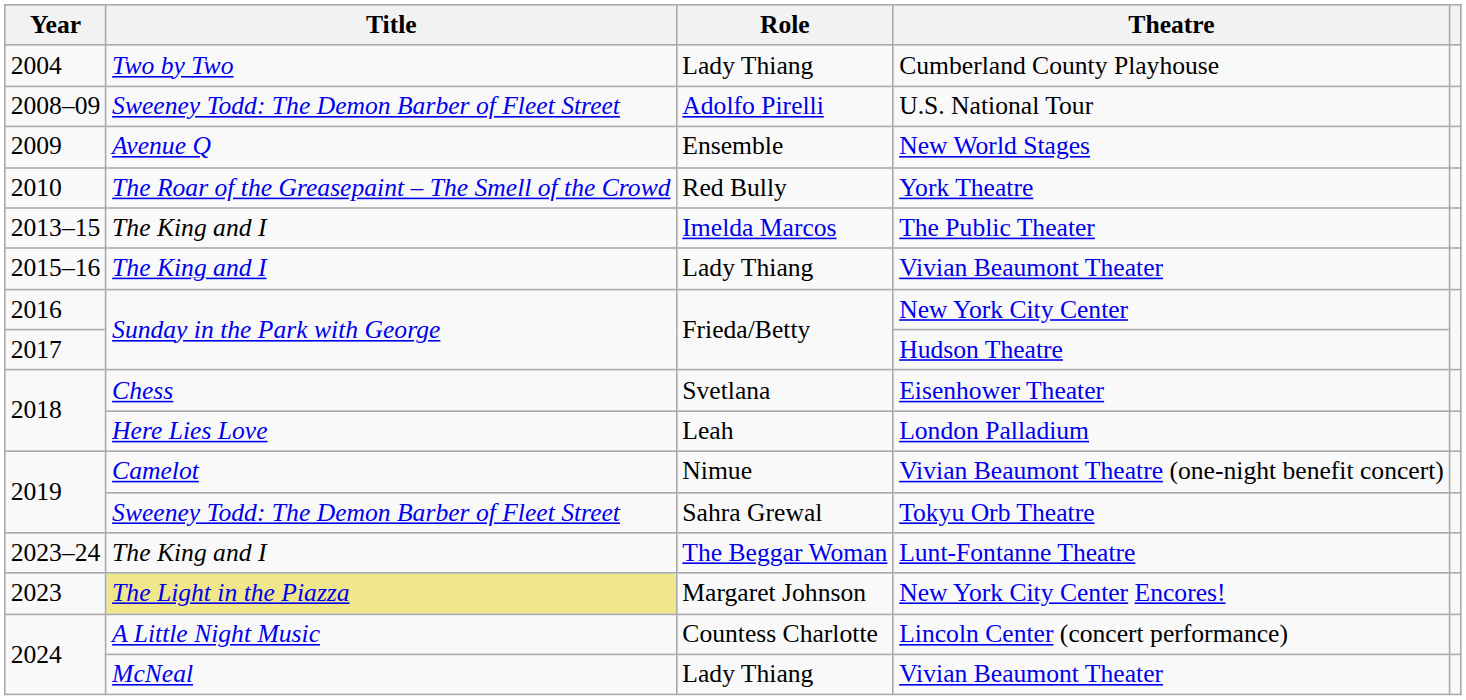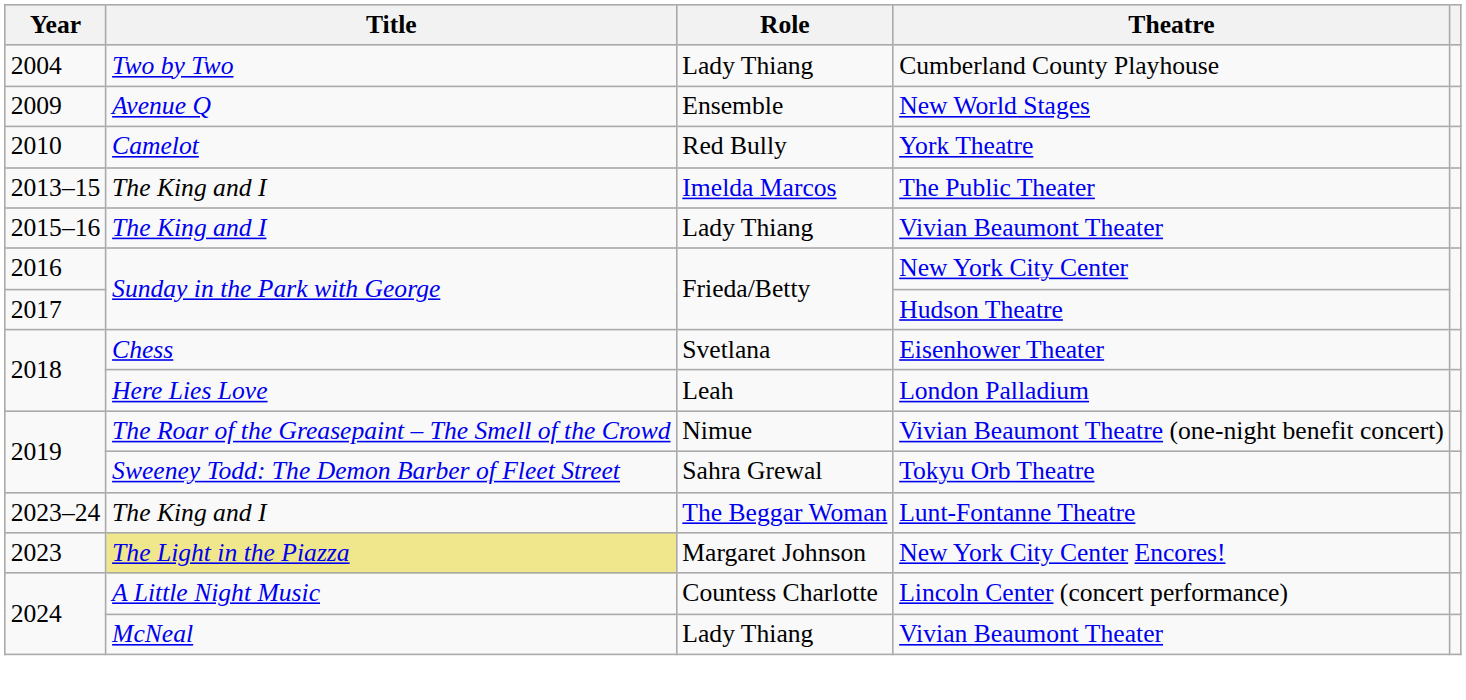- row: 2008–09 | Sweeney Todd: The Demon Barber of Fleet Street | Adolfo Pirelli | U.S. National Tour
York Theatre | Title: The Roar of the Greasepaint – The Smell of the Crowd -> Camelot
Vivian Beaumont Theatre (one-night benefit concert) | Title: Camelot -> The Roar of the Greasepaint – The Smell of the Crowd
